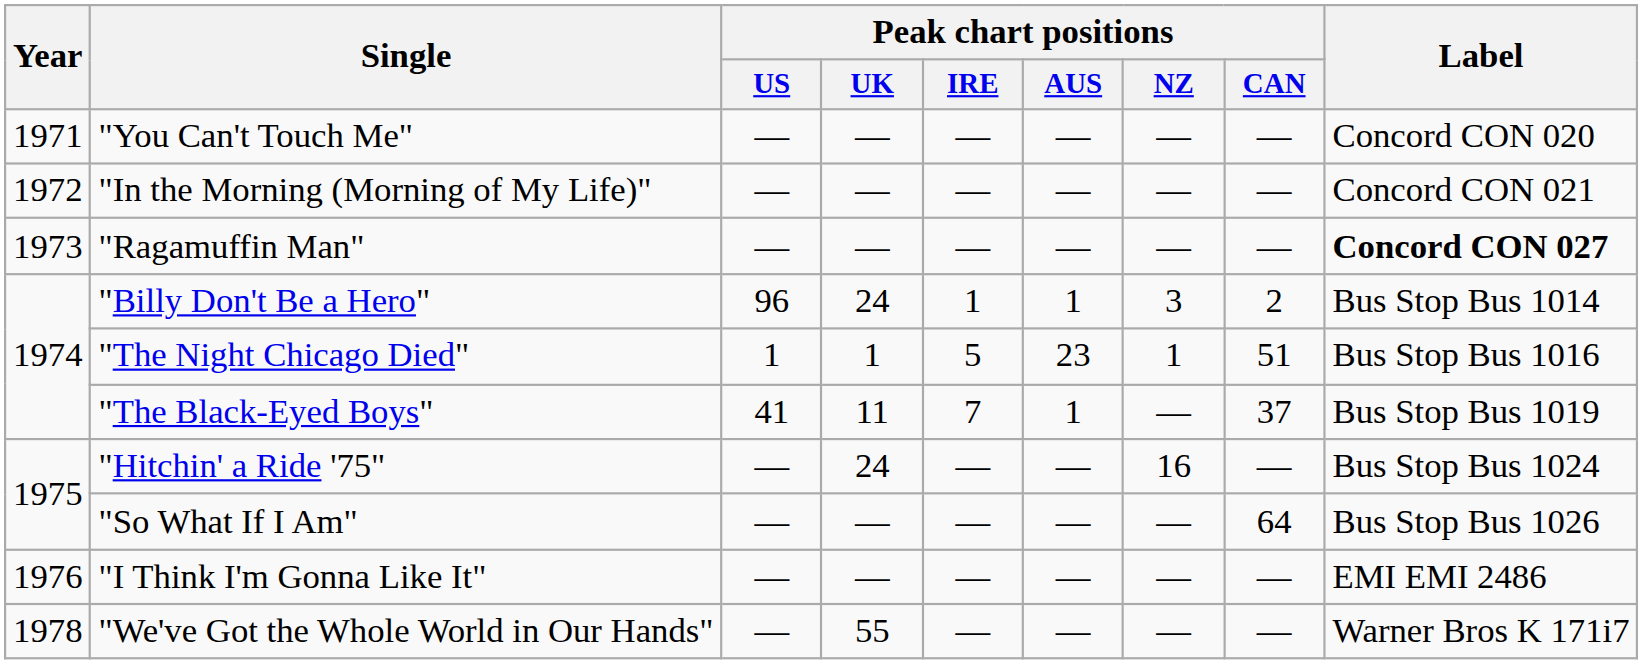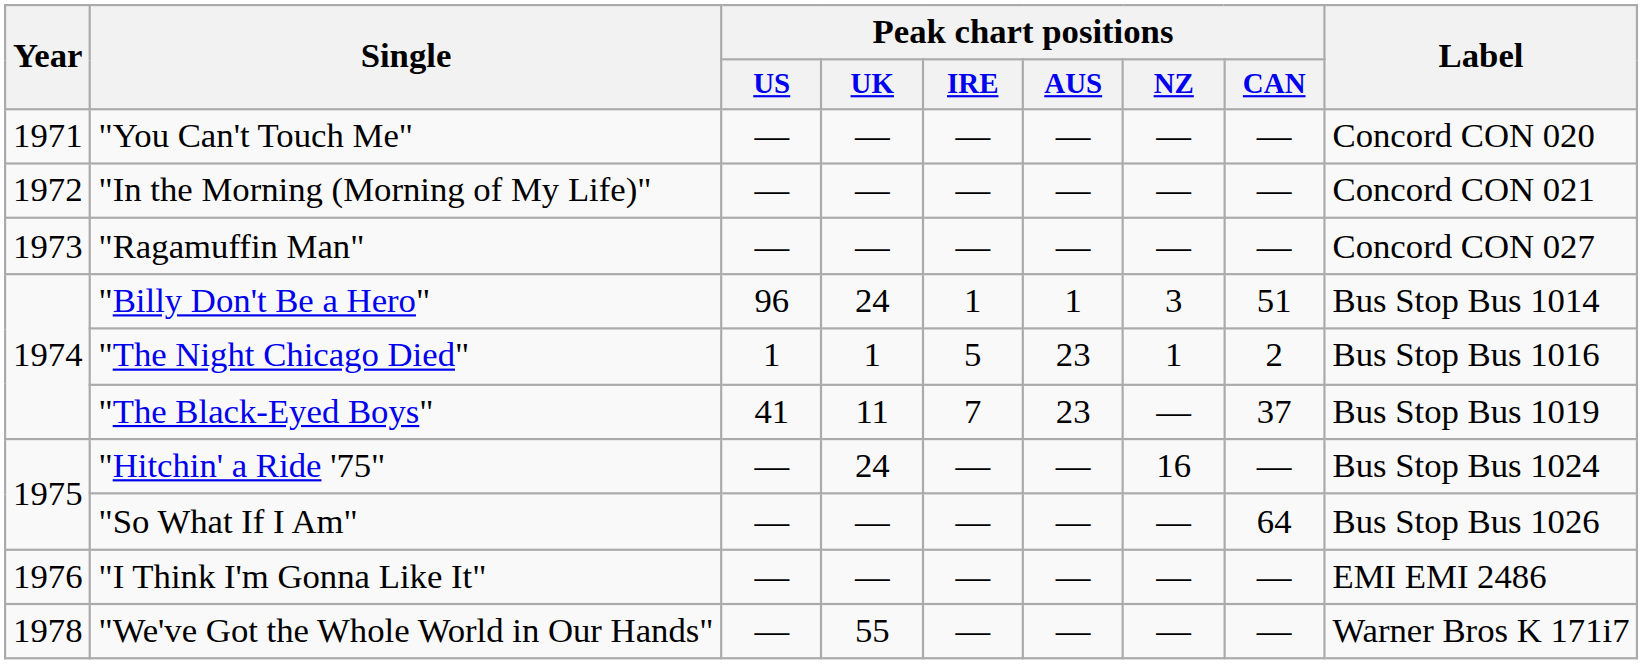"Ragamuffin Man" | Label: bold -> normal
"Billy Don't Be a Hero" | Peak chart positions / CAN: 2 -> 51
"The Night Chicago Died" | Peak chart positions / CAN: 51 -> 2
"The Black-Eyed Boys" | Peak chart positions / AUS: 1 -> 23
